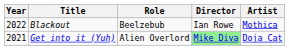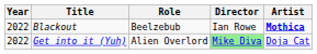Blackout | Artist: normal -> bold
Get into it (Yuh) | Year: 2021 -> 2022
